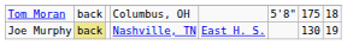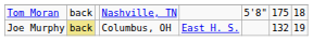Tom Moran | column 4: Columbus, OH -> Nashville, TN
Joe Murphy | column 4: Nashville, TN -> Columbus, OH
Joe Murphy | column 7: 130 -> 132
